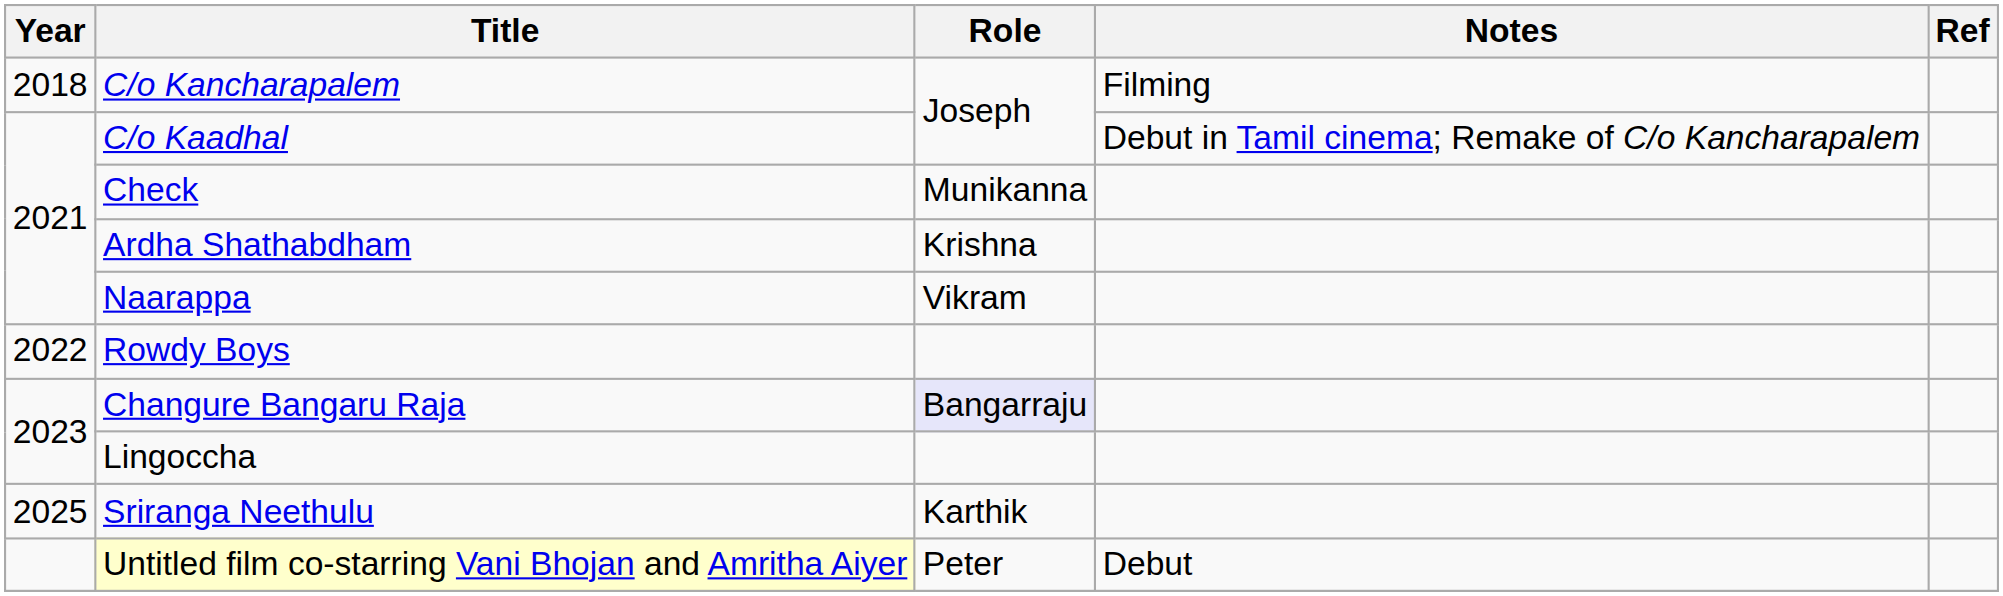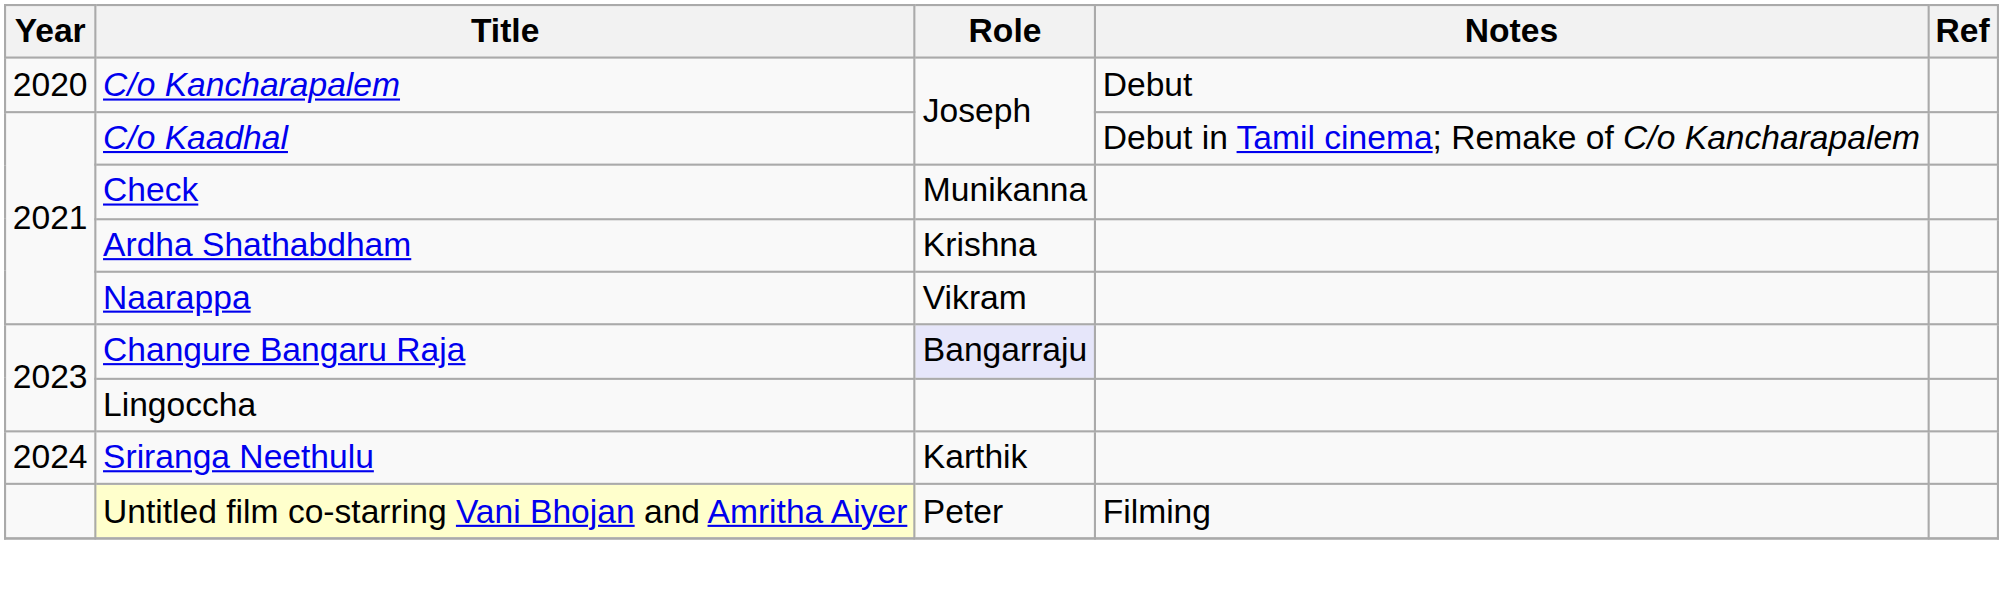C/o Kancharapalem | Year: 2018 -> 2020
C/o Kancharapalem | Notes: Filming -> Debut
- row: 2022 | Rowdy Boys
Sriranga Neethulu | Year: 2025 -> 2024
Untitled film co-starring Vani Bhojan and Amritha Aiyer | Notes: Debut -> Filming
